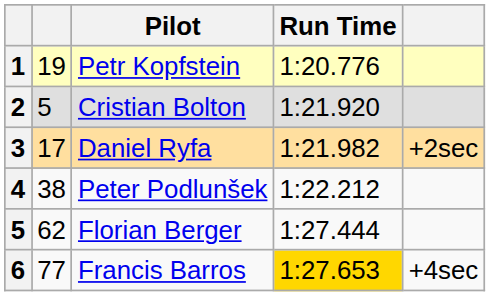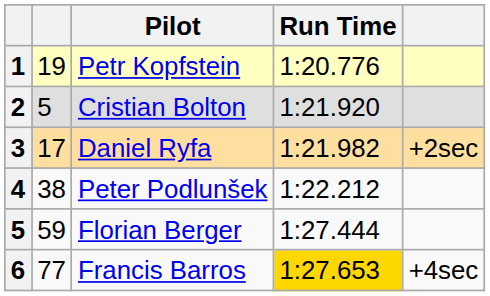Florian Berger | column 2: 62 -> 59
